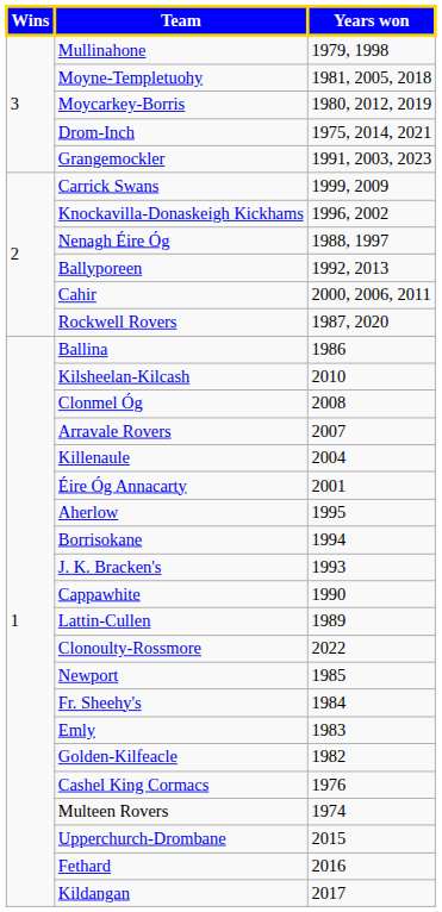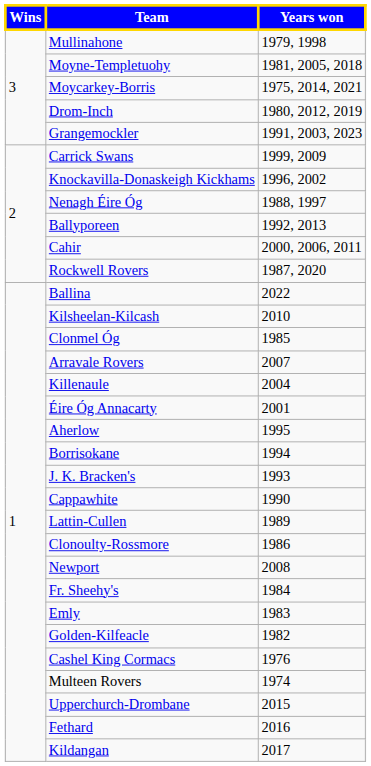Moycarkey-Borris | Years won: 1980, 2012, 2019 -> 1975, 2014, 2021
Drom-Inch | Years won: 1975, 2014, 2021 -> 1980, 2012, 2019
Ballina | Years won: 1986 -> 2022
Clonmel Óg | Years won: 2008 -> 1985
Clonoulty-Rossmore | Years won: 2022 -> 1986
Newport | Years won: 1985 -> 2008
